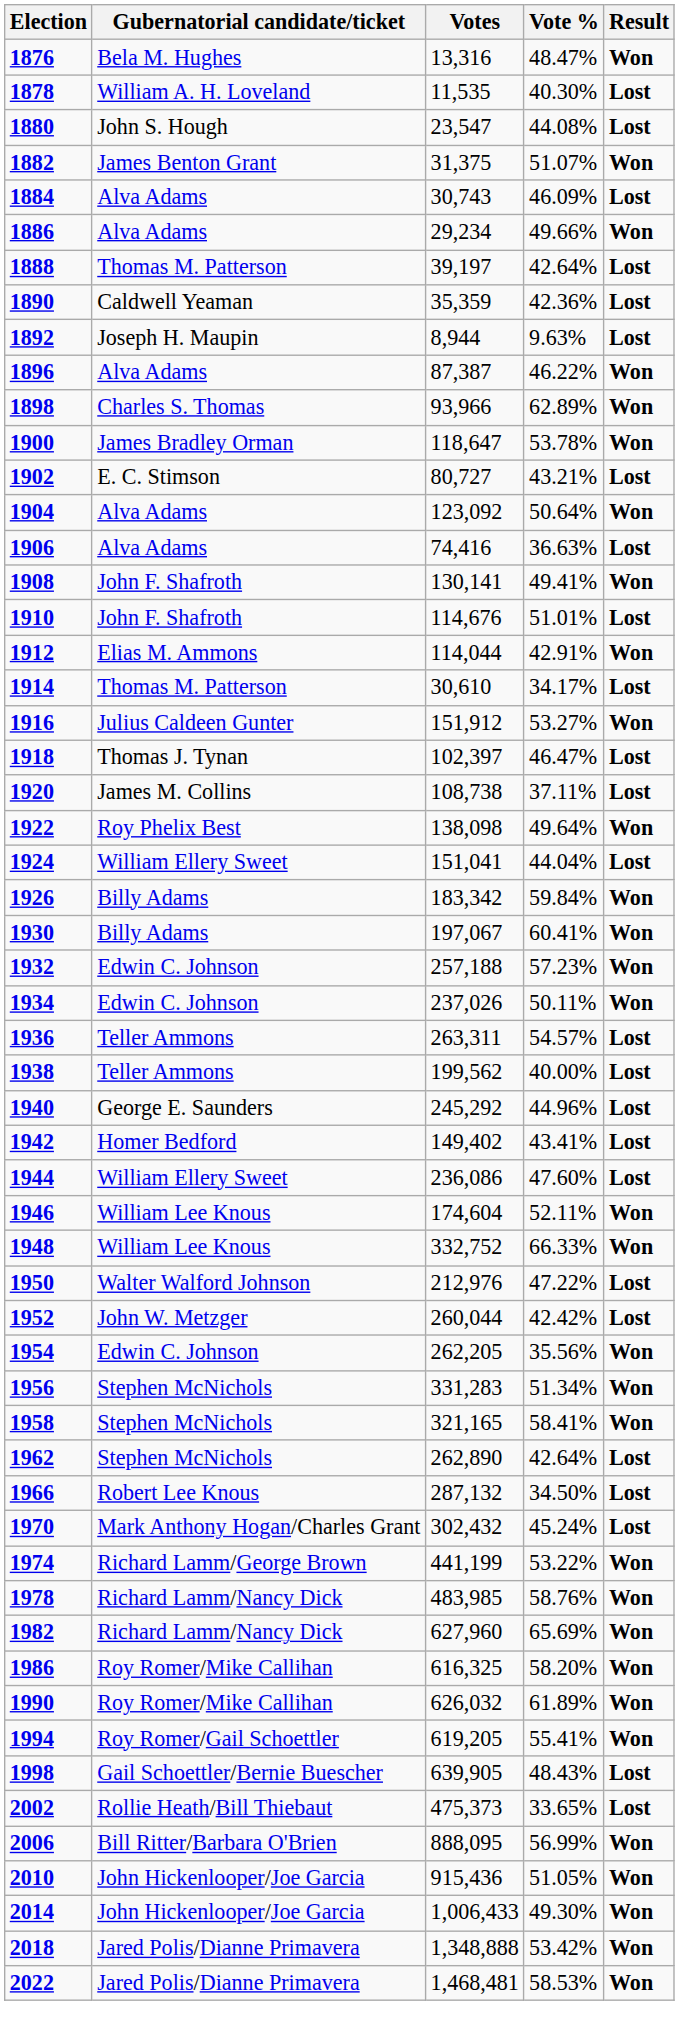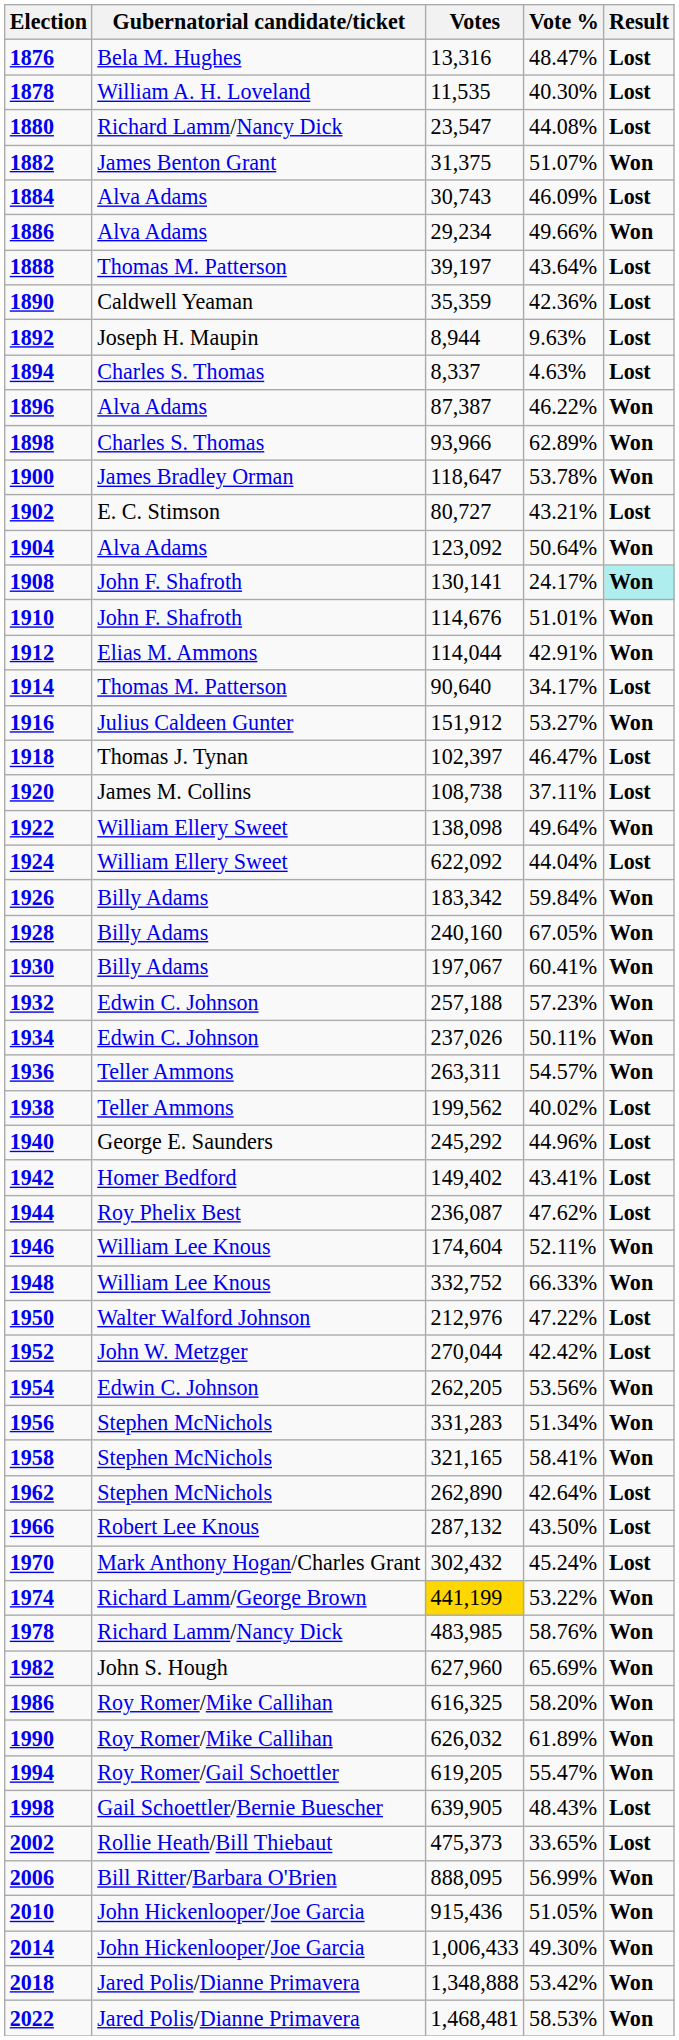1876 | Result: Won -> Lost
1880 | Gubernatorial candidate/ticket: John S. Hough -> Richard Lamm/Nancy Dick
1888 | Vote %: 42.64% -> 43.64%
+ row: 1894 | Charles S. Thomas | 8,337 | 4.63% | Lost
- row: 1906 | Alva Adams | 74,416 | 36.63% | Lost
1908 | Vote %: 49.41% -> 24.17%
1908 | Result: no background -> paleturquoise background
1910 | Result: Lost -> Won
1914 | Votes: 30,610 -> 90,640
1922 | Gubernatorial candidate/ticket: Roy Phelix Best -> William Ellery Sweet
1924 | Votes: 151,041 -> 622,092
+ row: 1928 | Billy Adams | 240,160 | 67.05% | Won
1936 | Result: Lost -> Won
1938 | Vote %: 40.00% -> 40.02%
1944 | Gubernatorial candidate/ticket: William Ellery Sweet -> Roy Phelix Best
1944 | Votes: 236,086 -> 236,087
1944 | Vote %: 47.60% -> 47.62%
1952 | Votes: 260,044 -> 270,044
1954 | Vote %: 35.56% -> 53.56%
1966 | Vote %: 34.50% -> 43.50%
1974 | Votes: no background -> gold background
1982 | Gubernatorial candidate/ticket: Richard Lamm/Nancy Dick -> John S. Hough
1994 | Vote %: 55.41% -> 55.47%
